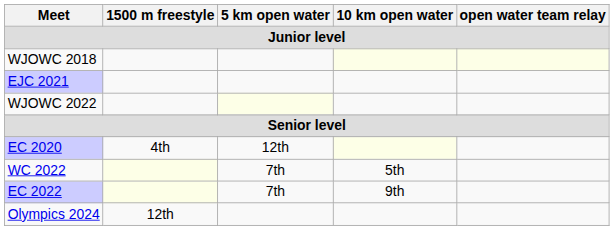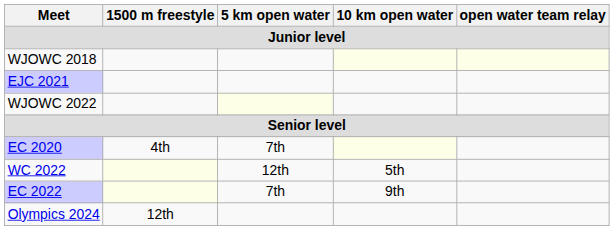EC 2020 | 5 km open water: 12th -> 7th
WC 2022 | 5 km open water: 7th -> 12th
